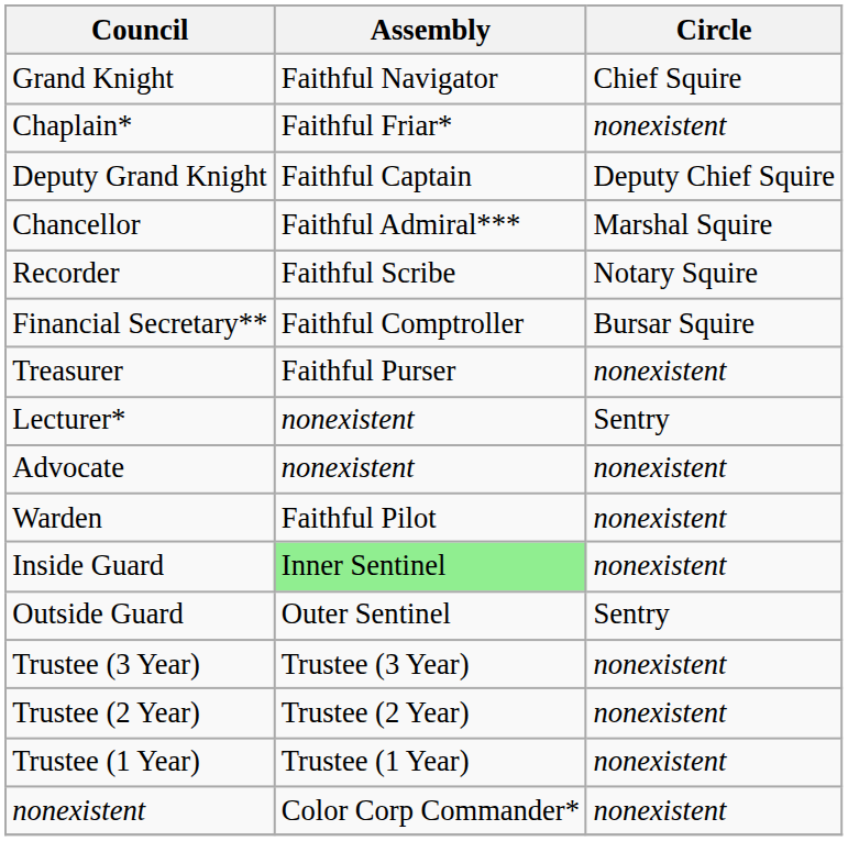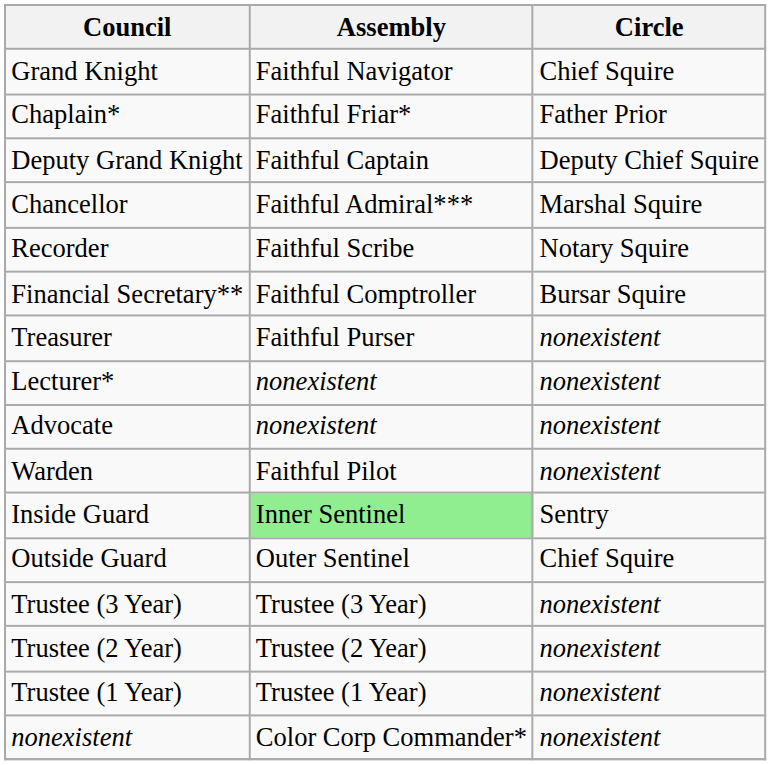Chaplain* | Circle: nonexistent -> Father Prior
Lecturer* | Circle: Sentry -> nonexistent
Inside Guard | Circle: nonexistent -> Sentry
Outside Guard | Circle: Sentry -> Chief Squire
